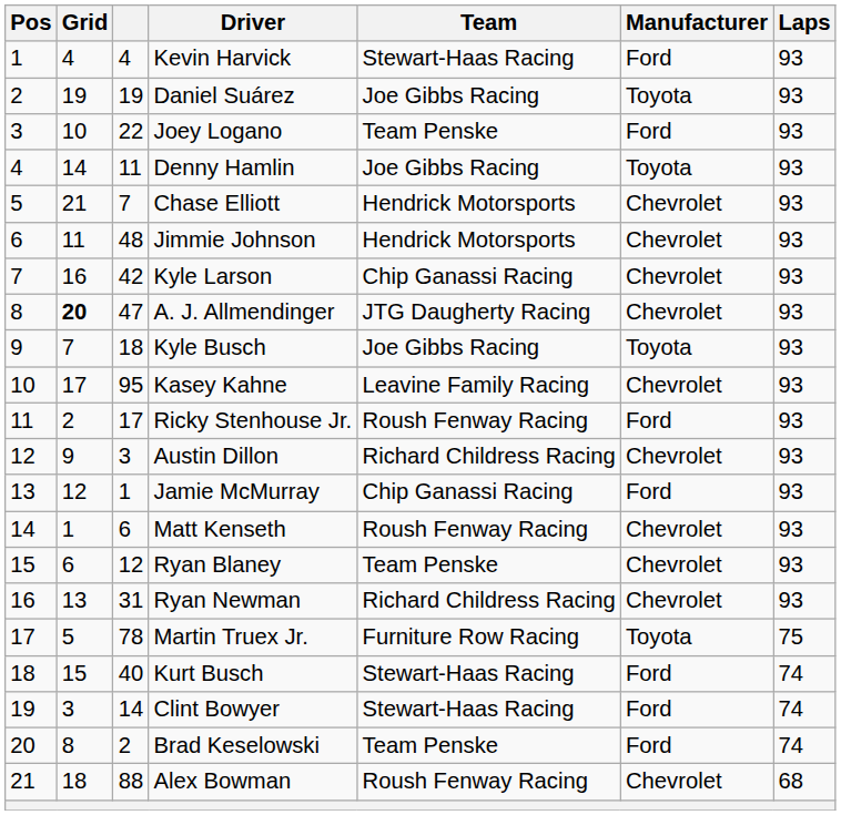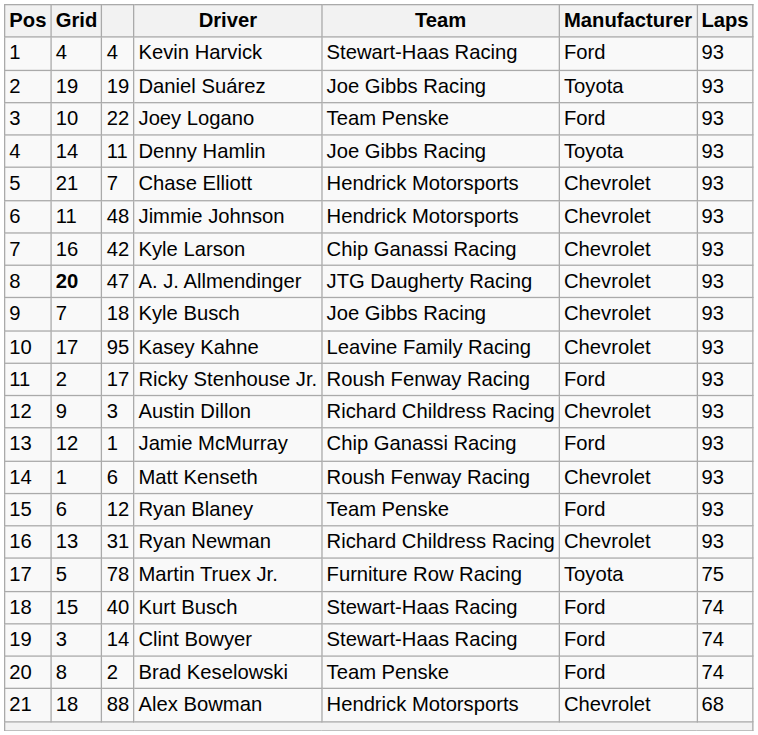Kyle Busch | Manufacturer: Toyota -> Chevrolet
Ryan Blaney | Manufacturer: Chevrolet -> Ford
Alex Bowman | Team: Roush Fenway Racing -> Hendrick Motorsports
